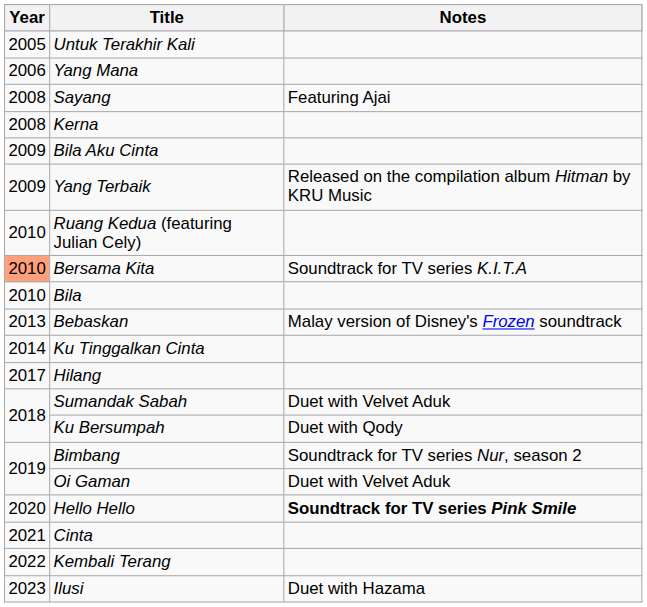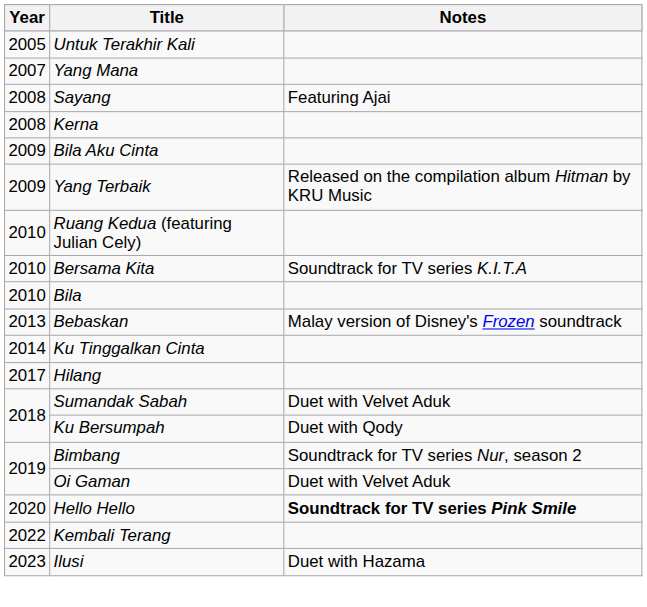Yang Mana | Year: 2006 -> 2007
Bersama Kita | Year: lightsalmon background -> no background
- row: 2021 | Cinta
